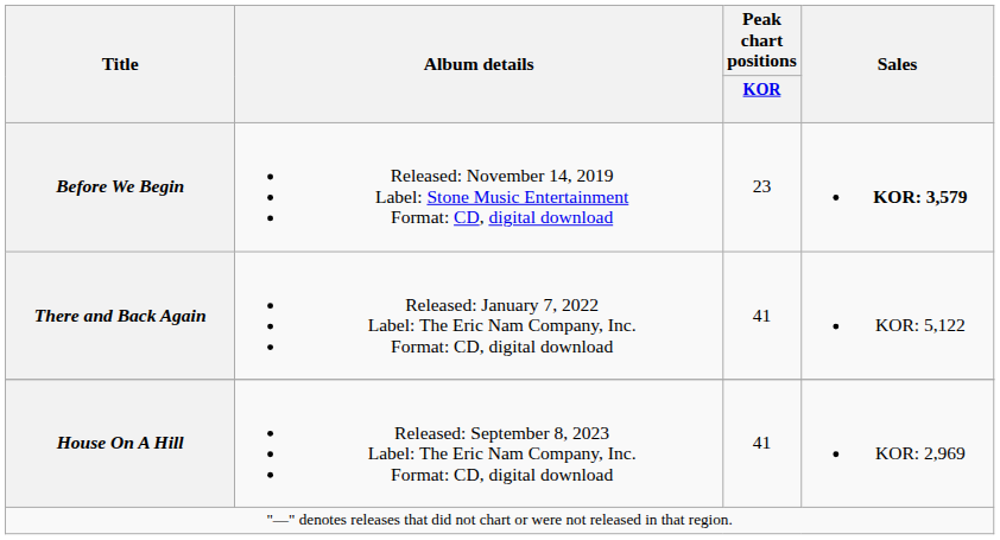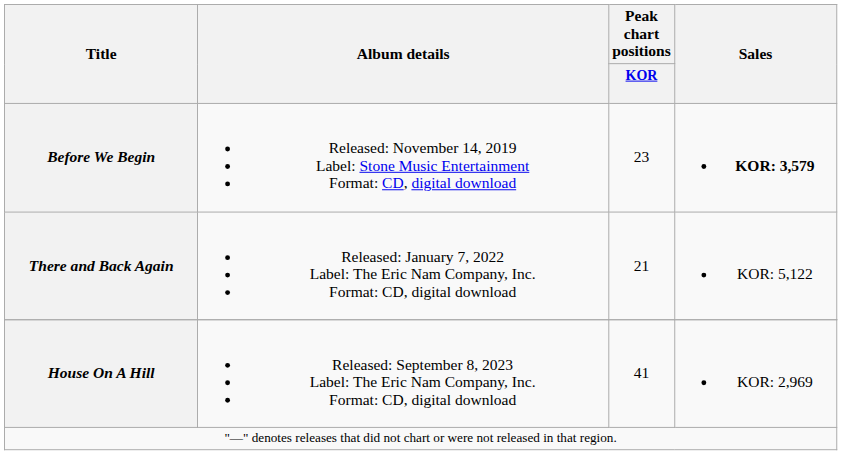There and Back Again | Peak chart positions / KOR: 41 -> 21
